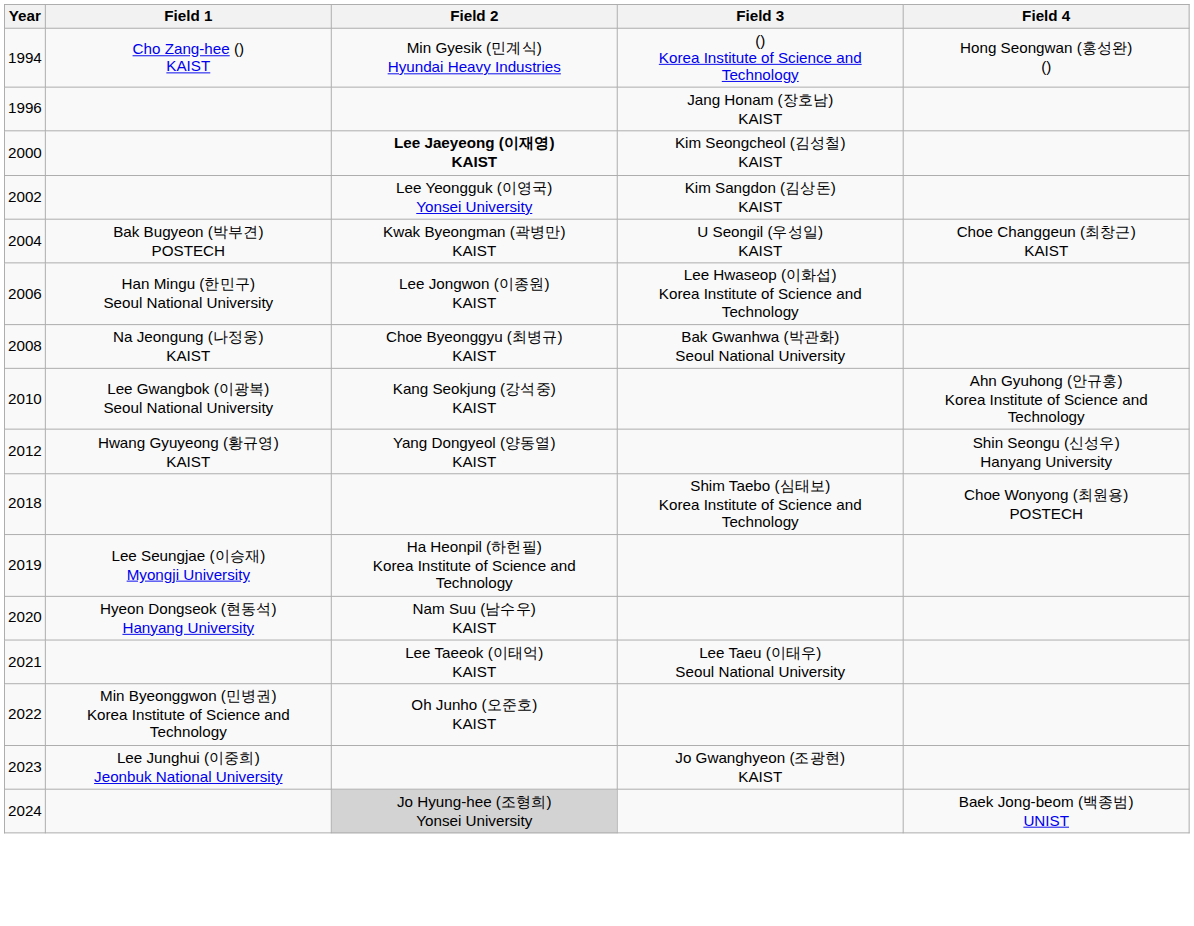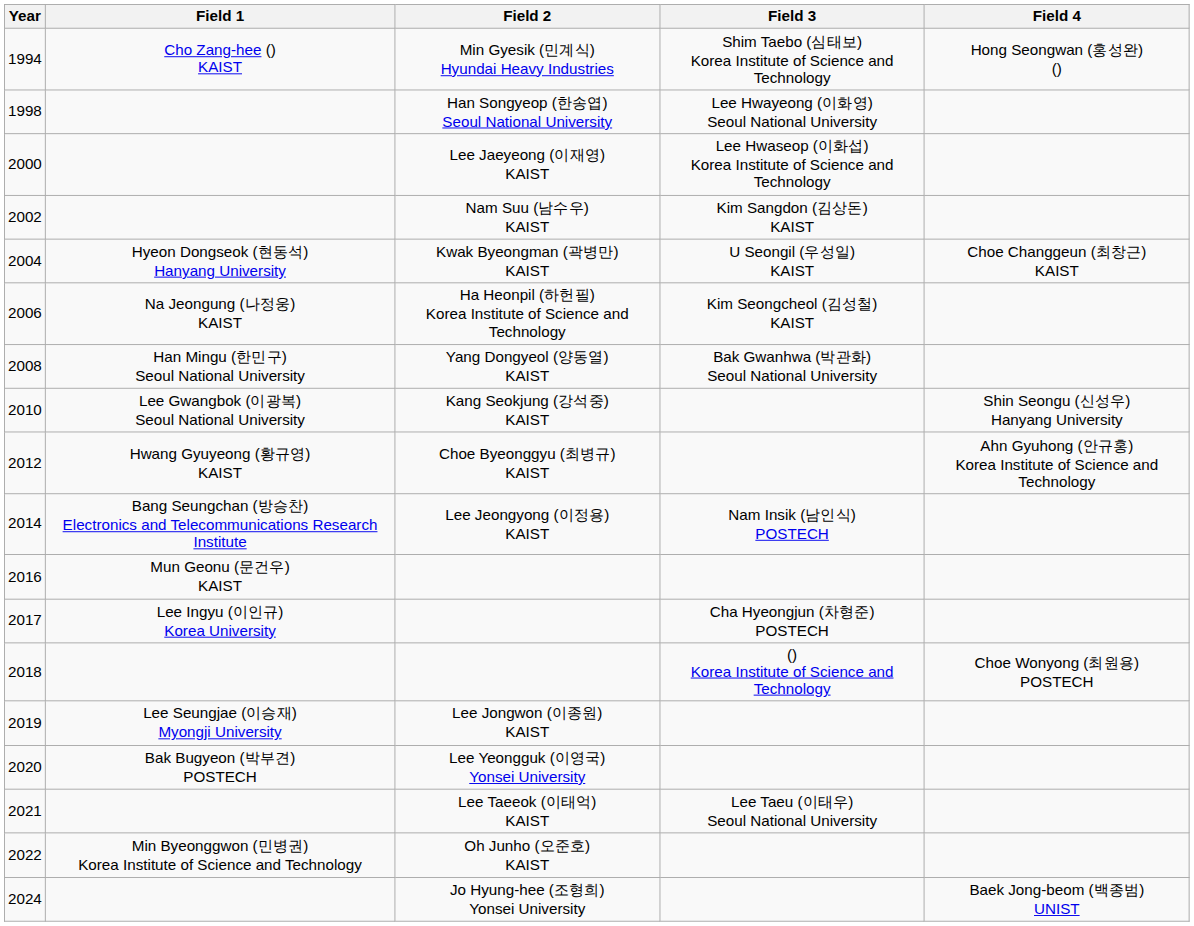1994 | Field 3: () Korea Institute of Science and Technology -> Shim Taebo (심태보) Korea Institute of Science and Technology
- row: 1996 | Jang Honam (장호남) KAIST
+ row: 1998 | Han Songyeop (한송엽) Seoul National University | Lee Hwayeong (이화영) Seoul National University
2000 | Field 2: bold -> normal
2000 | Field 3: Kim Seongcheol (김성철) KAIST -> Lee Hwaseop (이화섭) Korea Institute of Science and Technology
2002 | Field 2: Lee Yeongguk (이영국) Yonsei University -> Nam Suu (남수우) KAIST
2004 | Field 1: Bak Bugyeon (박부견) POSTECH -> Hyeon Dongseok (현동석) Hanyang University
2006 | Field 1: Han Mingu (한민구) Seoul National University -> Na Jeongung (나정웅) KAIST
2006 | Field 2: Lee Jongwon (이종원) KAIST -> Ha Heonpil (하헌필) Korea Institute of Science and Technology
2006 | Field 3: Lee Hwaseop (이화섭) Korea Institute of Science and Technology -> Kim Seongcheol (김성철) KAIST
2008 | Field 1: Na Jeongung (나정웅) KAIST -> Han Mingu (한민구) Seoul National University
2008 | Field 2: Choe Byeonggyu (최병규) KAIST -> Yang Dongyeol (양동열) KAIST
2010 | Field 4: Ahn Gyuhong (안규홍) Korea Institute of Science and Technology -> Shin Seongu (신성우) Hanyang University
2012 | Field 2: Yang Dongyeol (양동열) KAIST -> Choe Byeonggyu (최병규) KAIST
2012 | Field 4: Shin Seongu (신성우) Hanyang University -> Ahn Gyuhong (안규홍) Korea Institute of Science and Technology
+ row: 2014 | Bang Seungchan (방승찬) Electronics and Telecommunications Research Institute | Lee Jeongyong (이정용) KAIST | Nam Insik (남인식) POSTECH
+ row: 2016 | Mun Geonu (문건우) KAIST
+ row: 2017 | Lee Ingyu (이인규) Korea University | Cha Hyeongjun (차형준) POSTECH
2018 | Field 3: Shim Taebo (심태보) Korea Institute of Science and Technology -> () Korea Institute of Science and Technology
2019 | Field 2: Ha Heonpil (하헌필) Korea Institute of Science and Technology -> Lee Jongwon (이종원) KAIST
2020 | Field 1: Hyeon Dongseok (현동석) Hanyang University -> Bak Bugyeon (박부견) POSTECH
2020 | Field 2: Nam Suu (남수우) KAIST -> Lee Yeongguk (이영국) Yonsei University
- row: 2023 | Lee Junghui (이중희) Jeonbuk National University | Jo Gwanghyeon (조광현) KAIST
2024 | Field 2: lightgrey background -> no background
